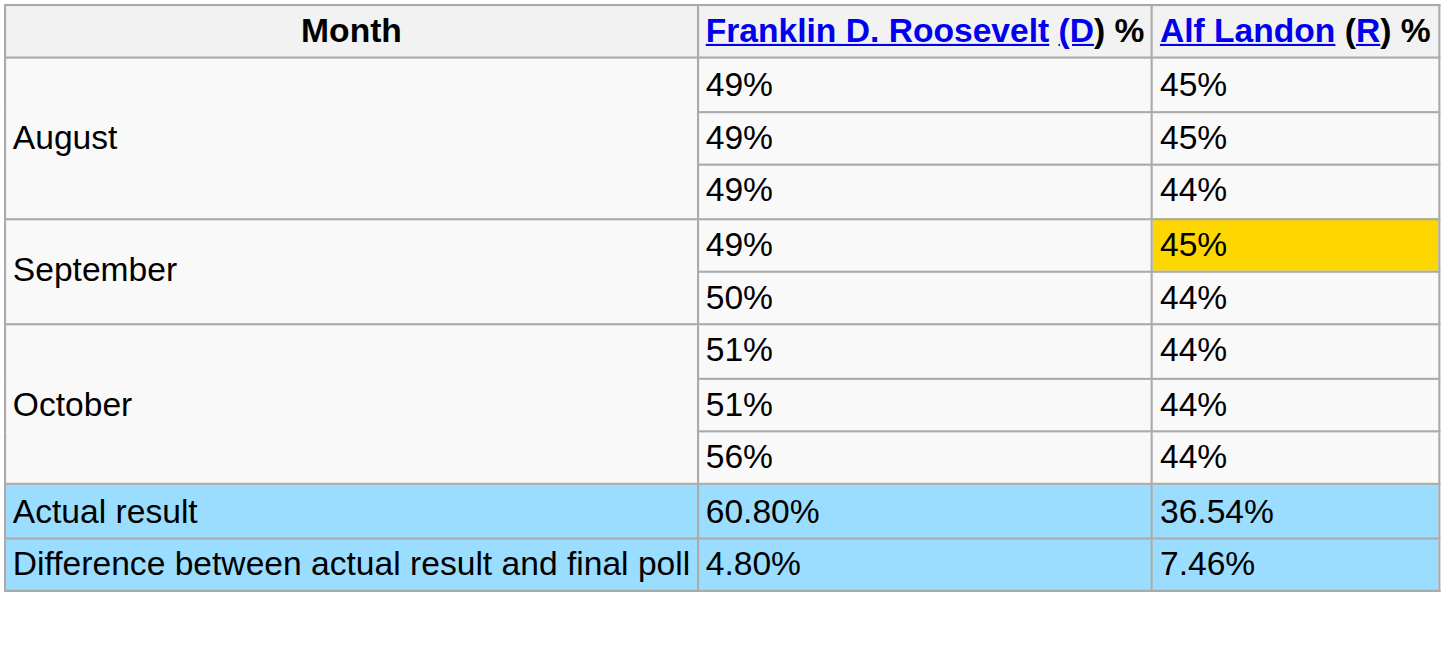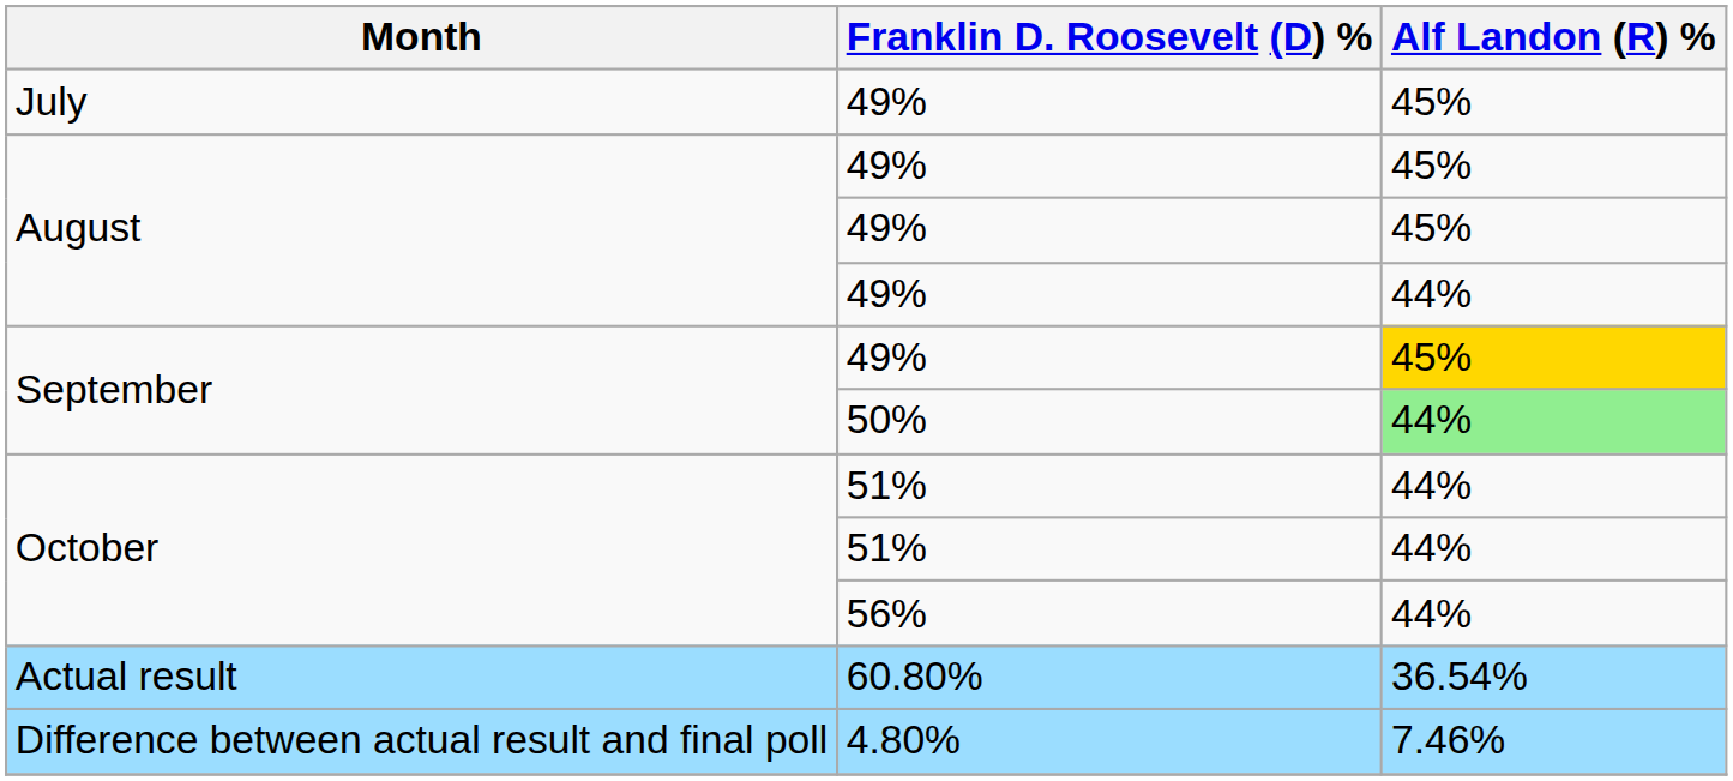+ row: July | 49% | 45%
September / 50% | Alf Landon (R) %: no background -> lightgreen background
